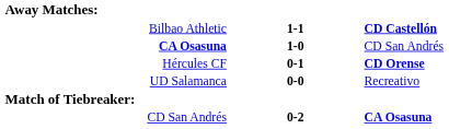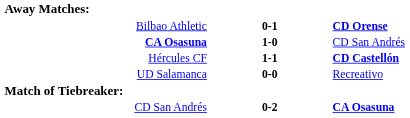Bilbao Athletic | column 2: 1-1 -> 0-1
Bilbao Athletic | column 3: CD Castellón -> CD Orense
Hércules CF | column 2: 0-1 -> 1-1
Hércules CF | column 3: CD Orense -> CD Castellón
